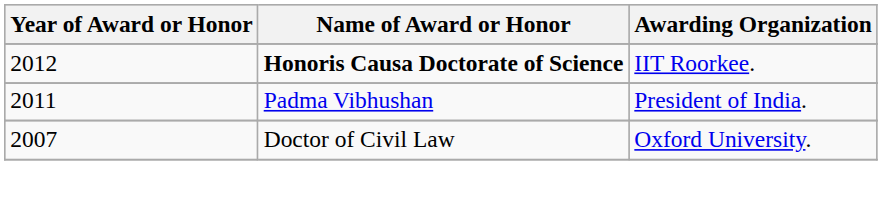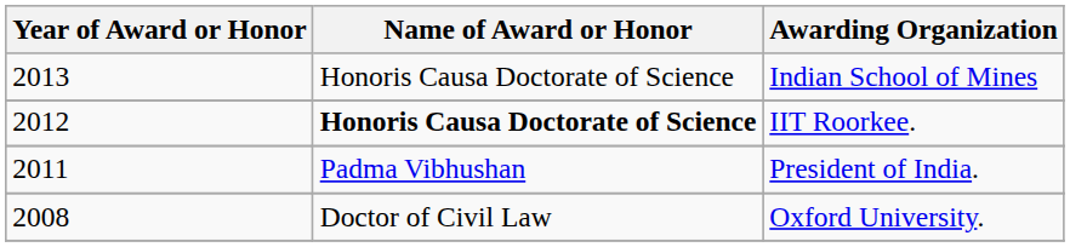+ row: 2013 | Honoris Causa Doctorate of Science | Indian School of Mines
Oxford University. | Year of Award or Honor: 2007 -> 2008
